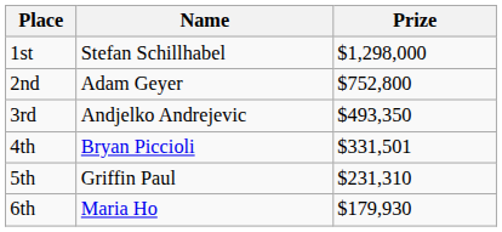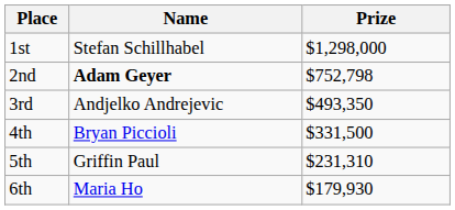2nd | Name: normal -> bold
2nd | Prize: $752,800 -> $752,798
4th | Prize: $331,501 -> $331,500
